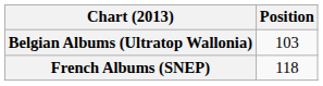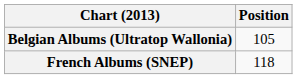Belgian Albums (Ultratop Wallonia) | Position: 103 -> 105
